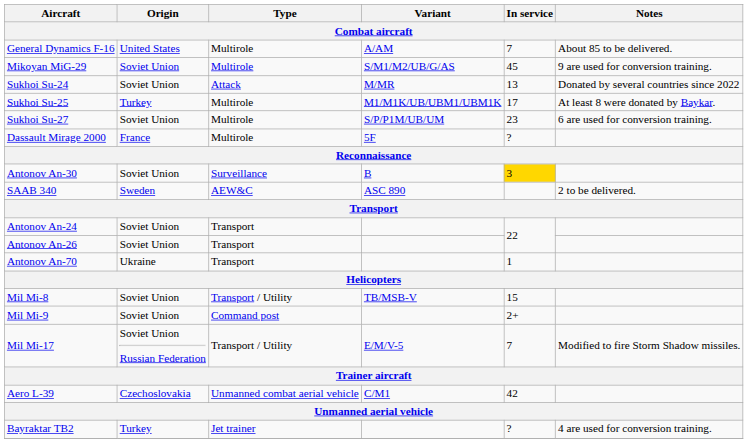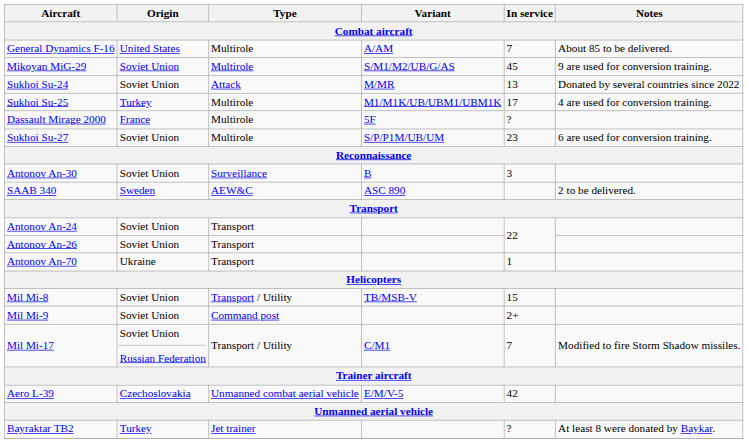Sukhoi Su-25 | Notes: At least 8 were donated by Baykar. -> 4 are used for conversion training.
rows swapped: Sukhoi Su-27 <-> Dassault Mirage 2000
Antonov An-30 | In service: gold background -> no background
Mil Mi-17 | Variant: E/M/V-5 -> C/M1
Aero L-39 | Variant: C/M1 -> E/M/V-5
Bayraktar TB2 | Notes: 4 are used for conversion training. -> At least 8 were donated by Baykar.
